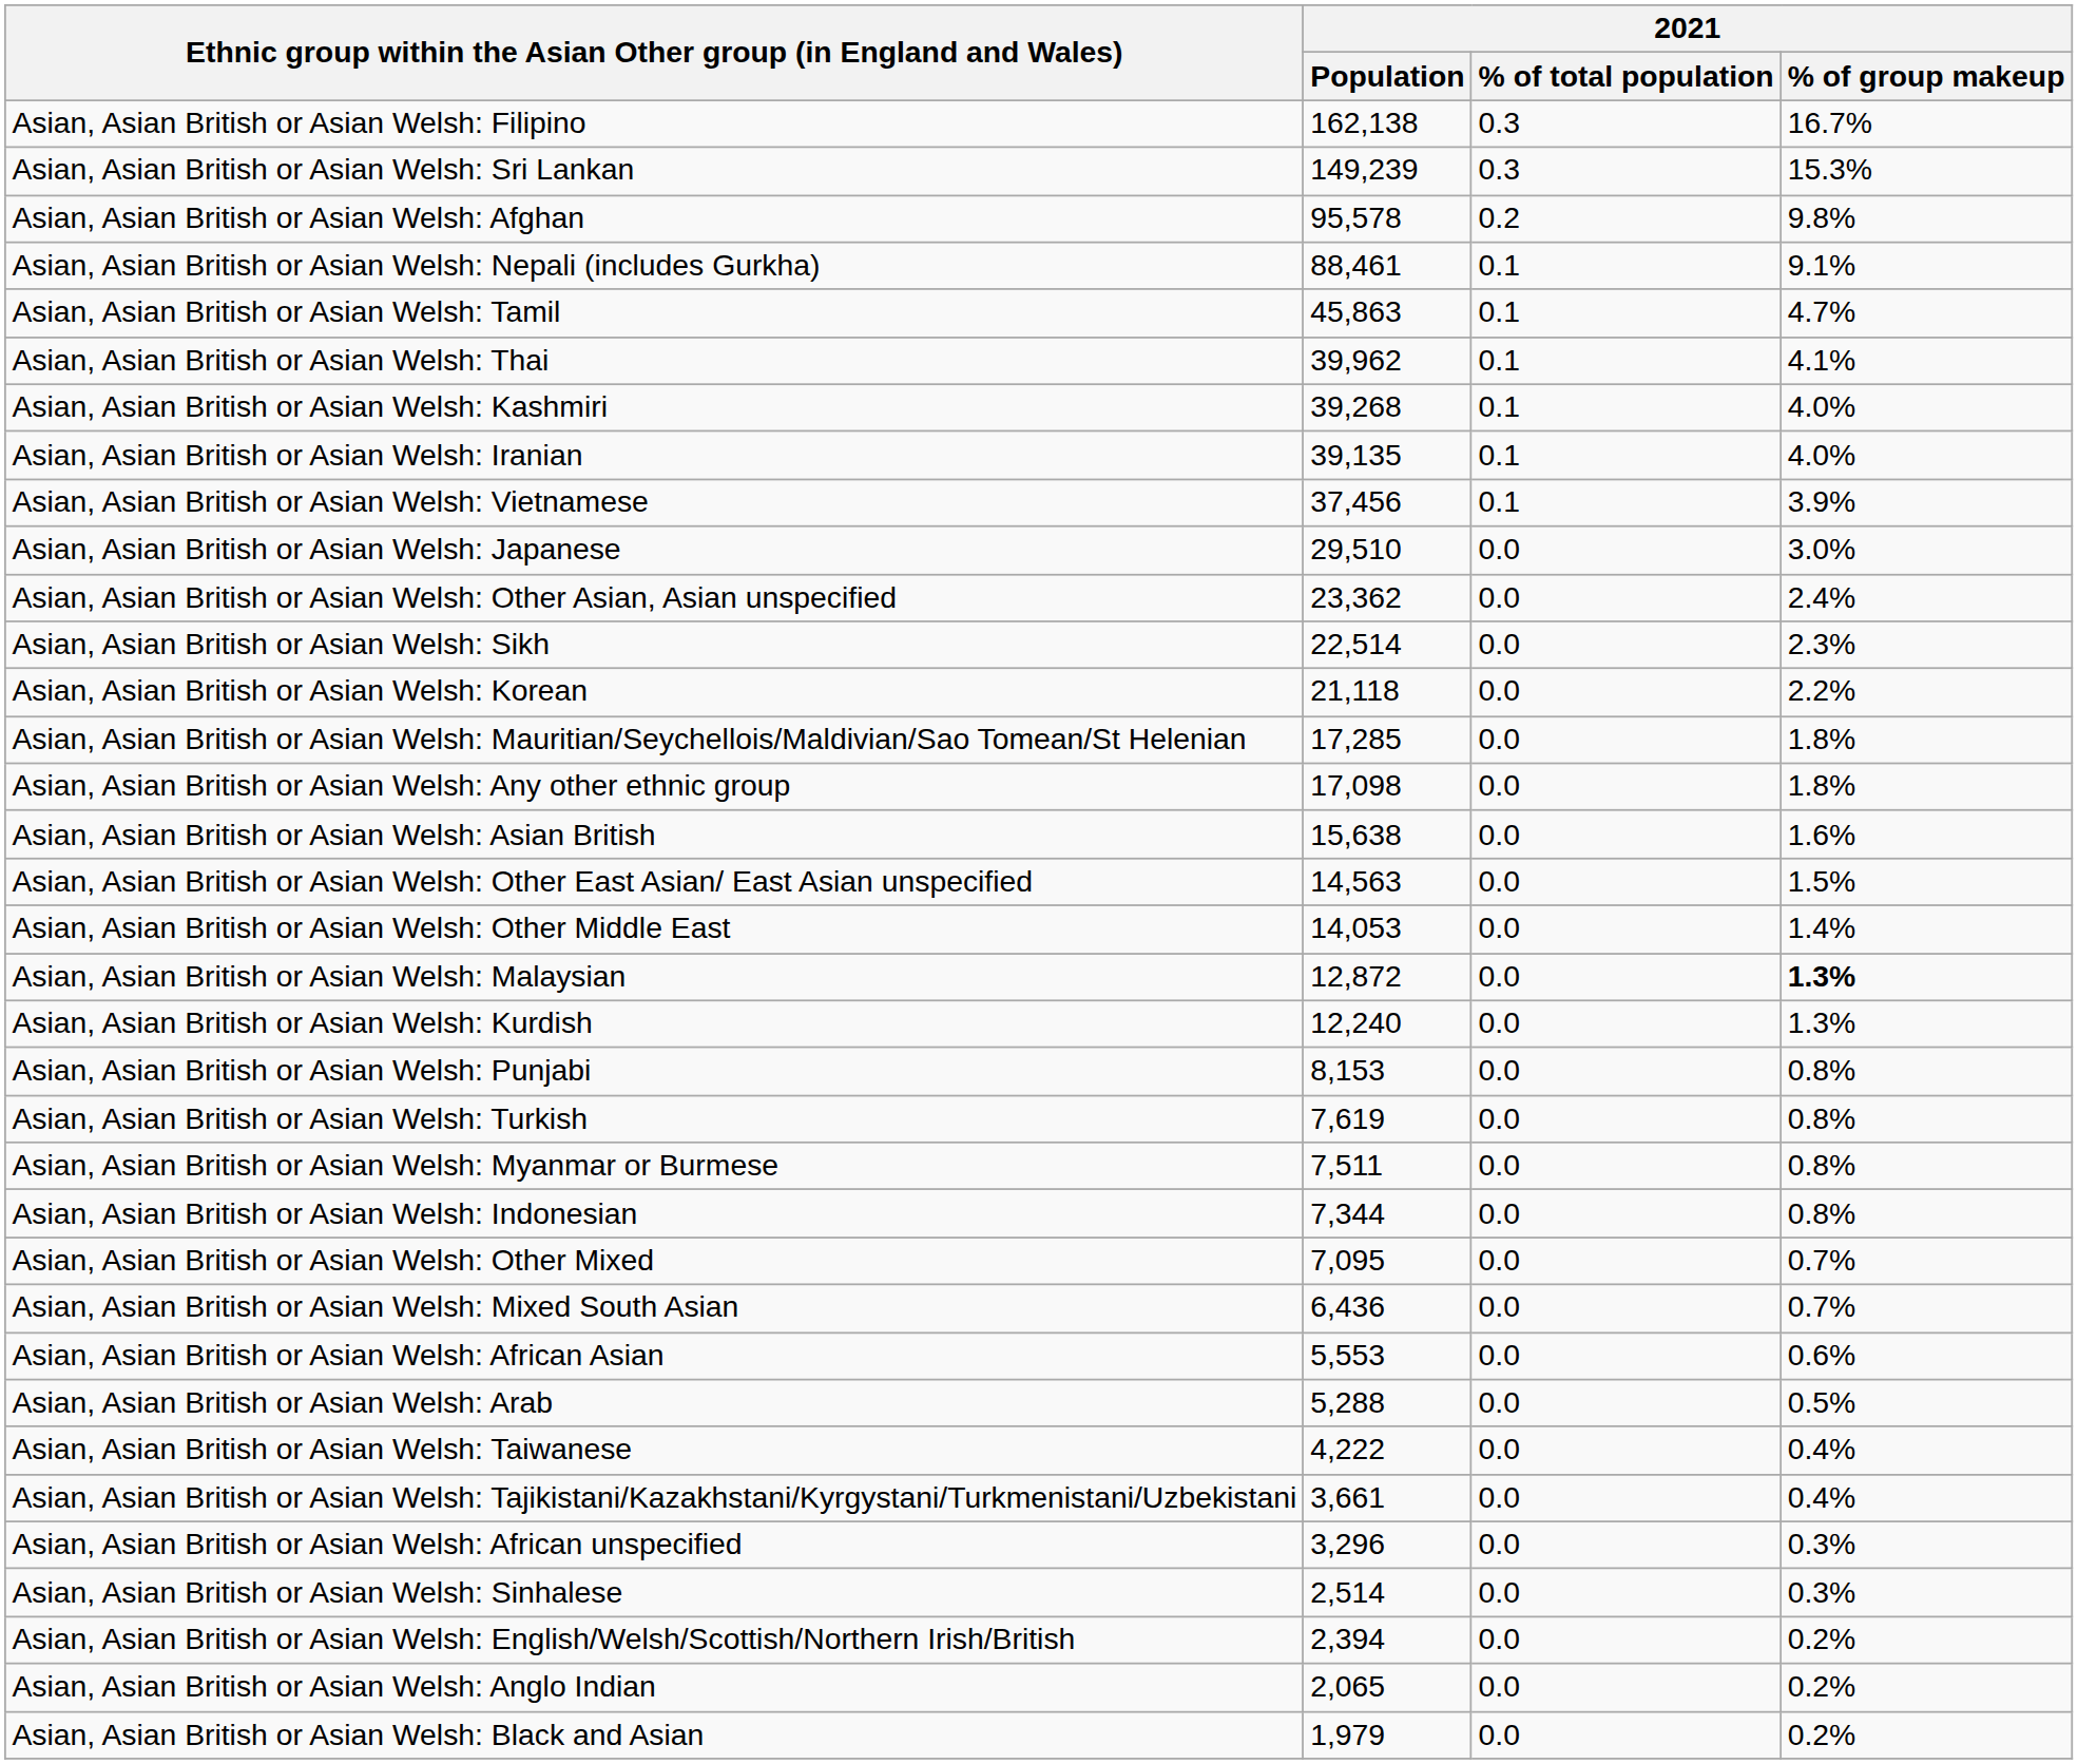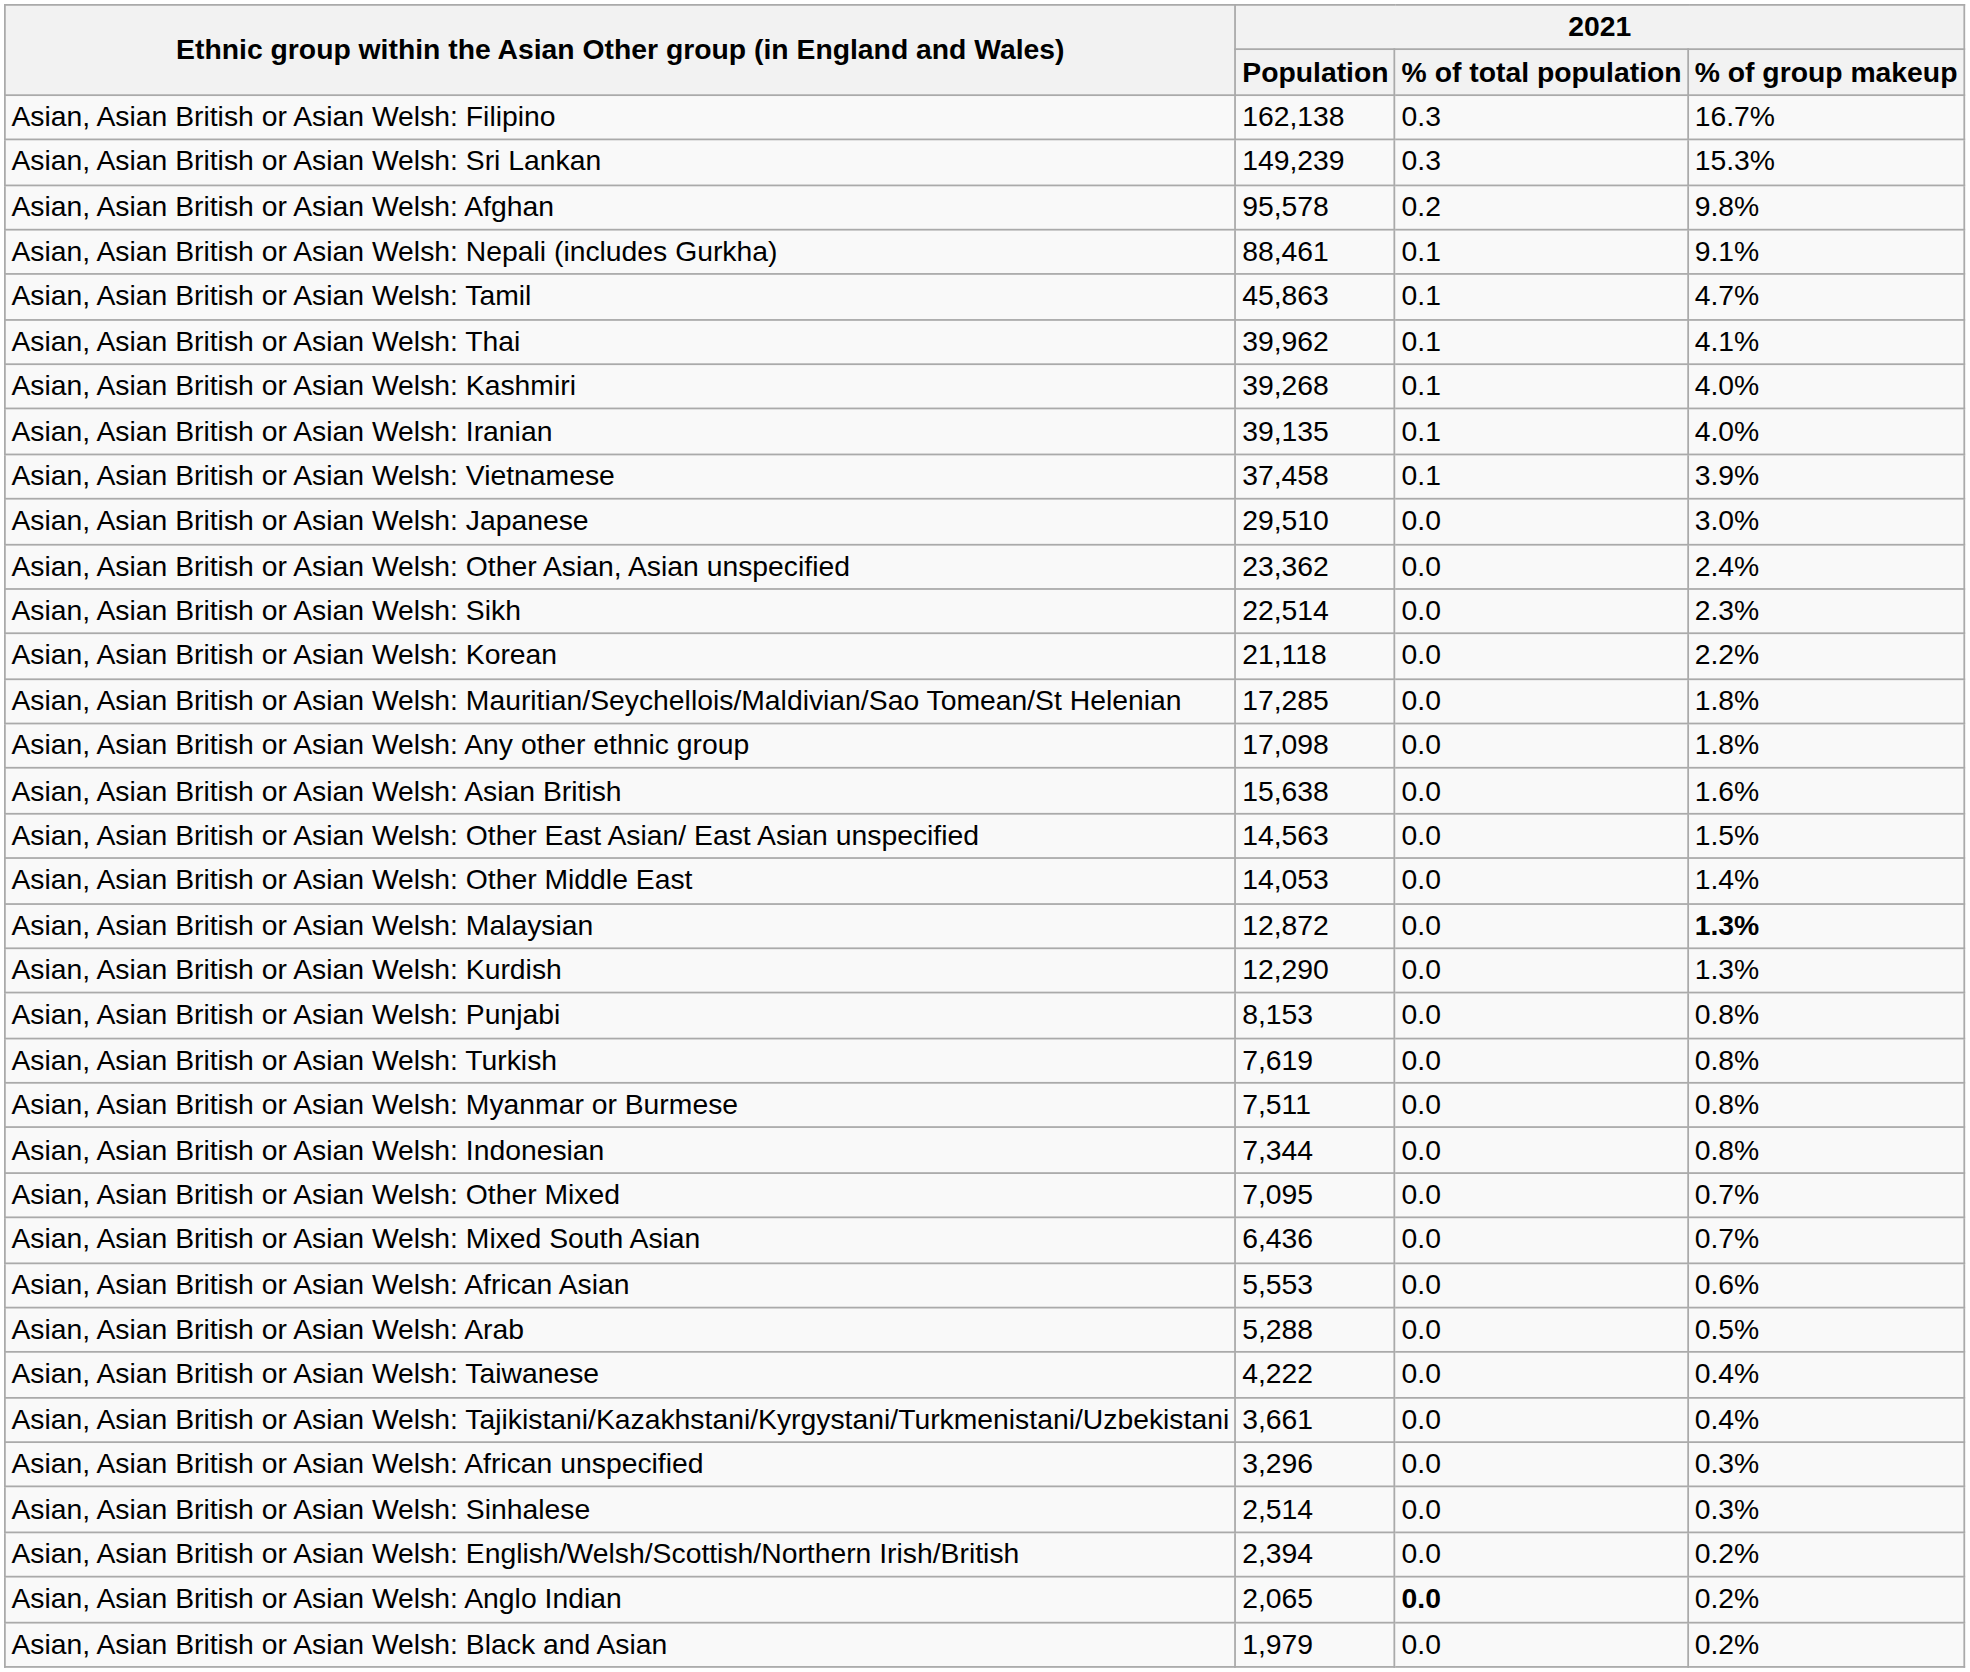Asian, Asian British or Asian Welsh: Vietnamese | 2021 / Population: 37,456 -> 37,458
Asian, Asian British or Asian Welsh: Kurdish | 2021 / Population: 12,240 -> 12,290
Asian, Asian British or Asian Welsh: Anglo Indian | 2021 / % of total population: normal -> bold
